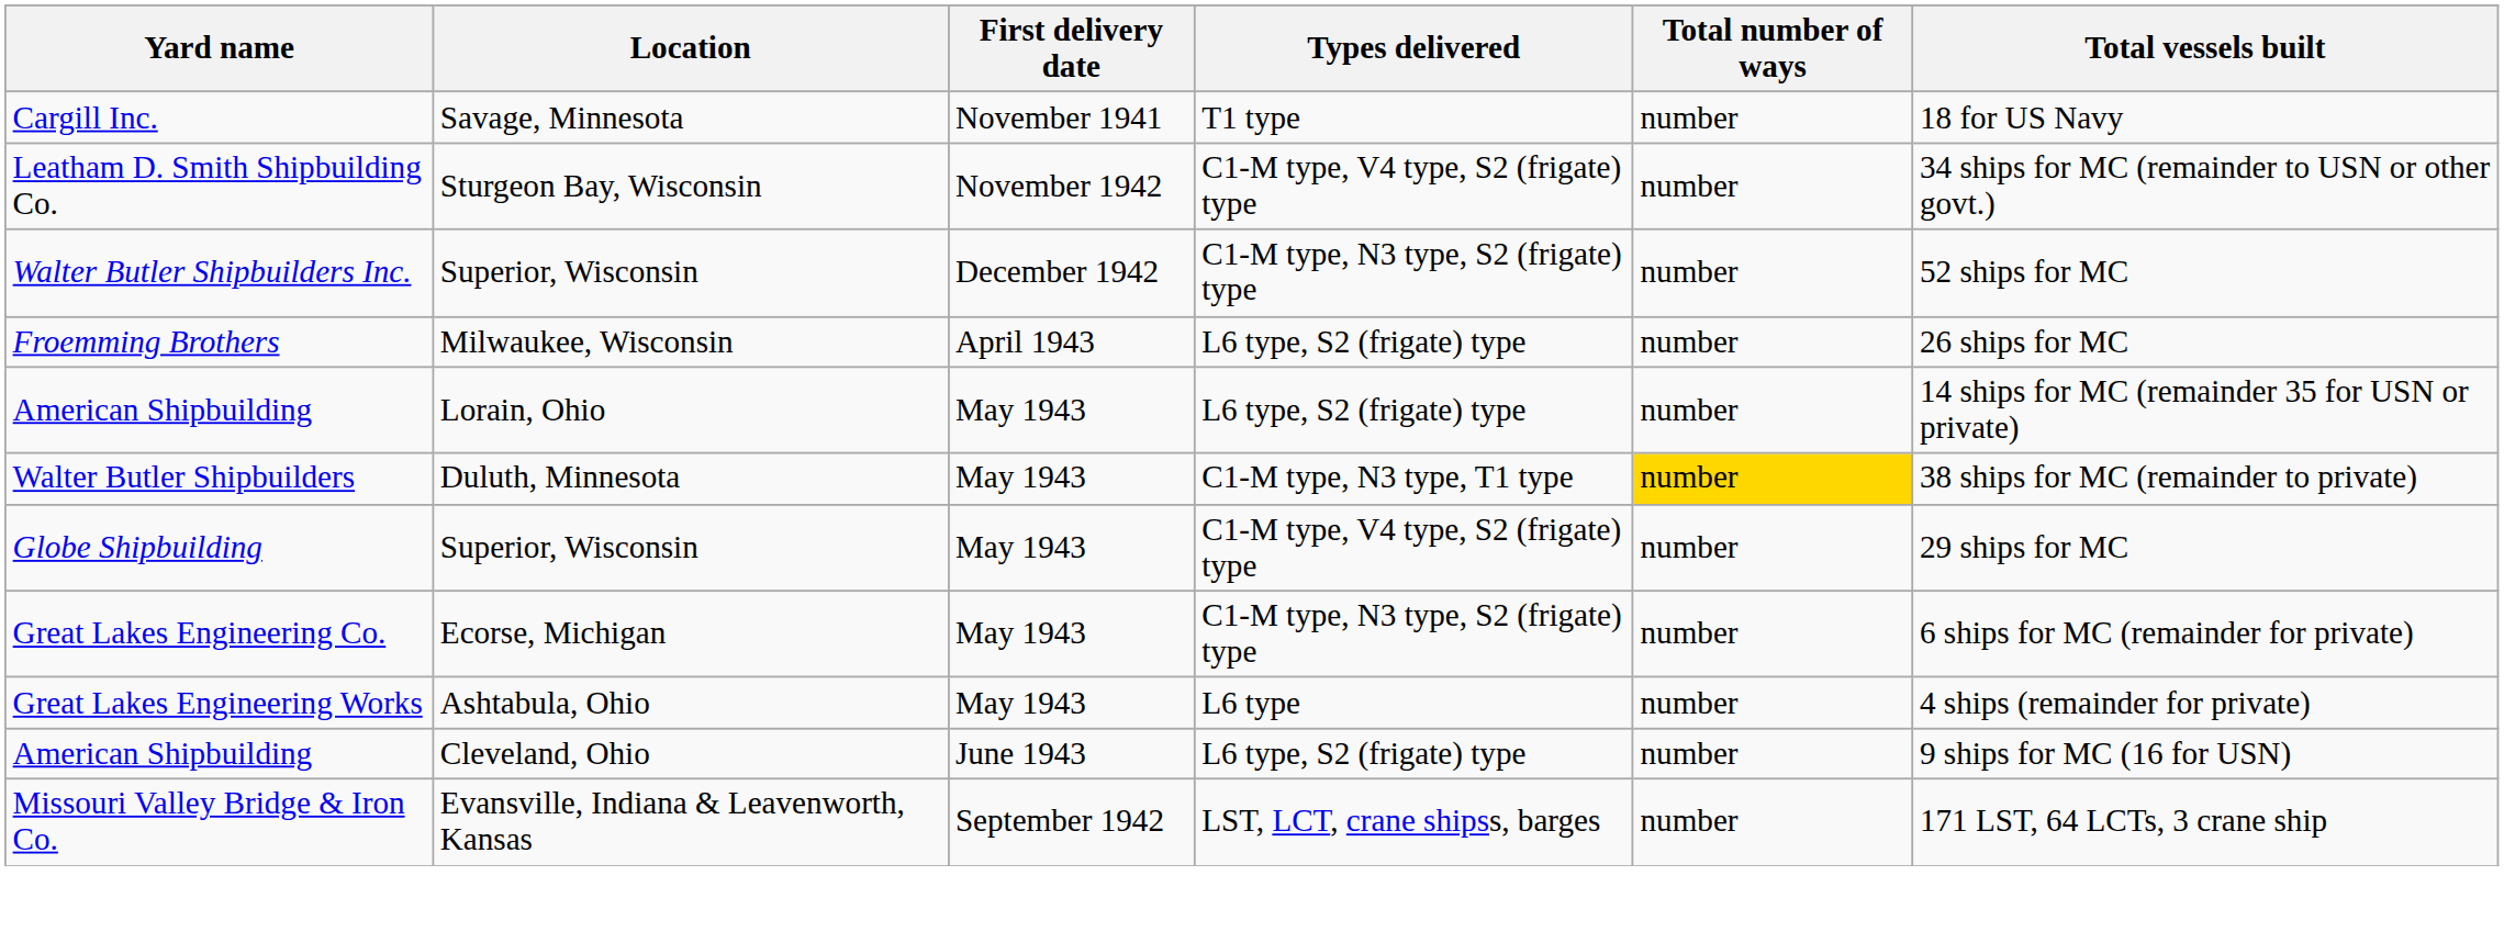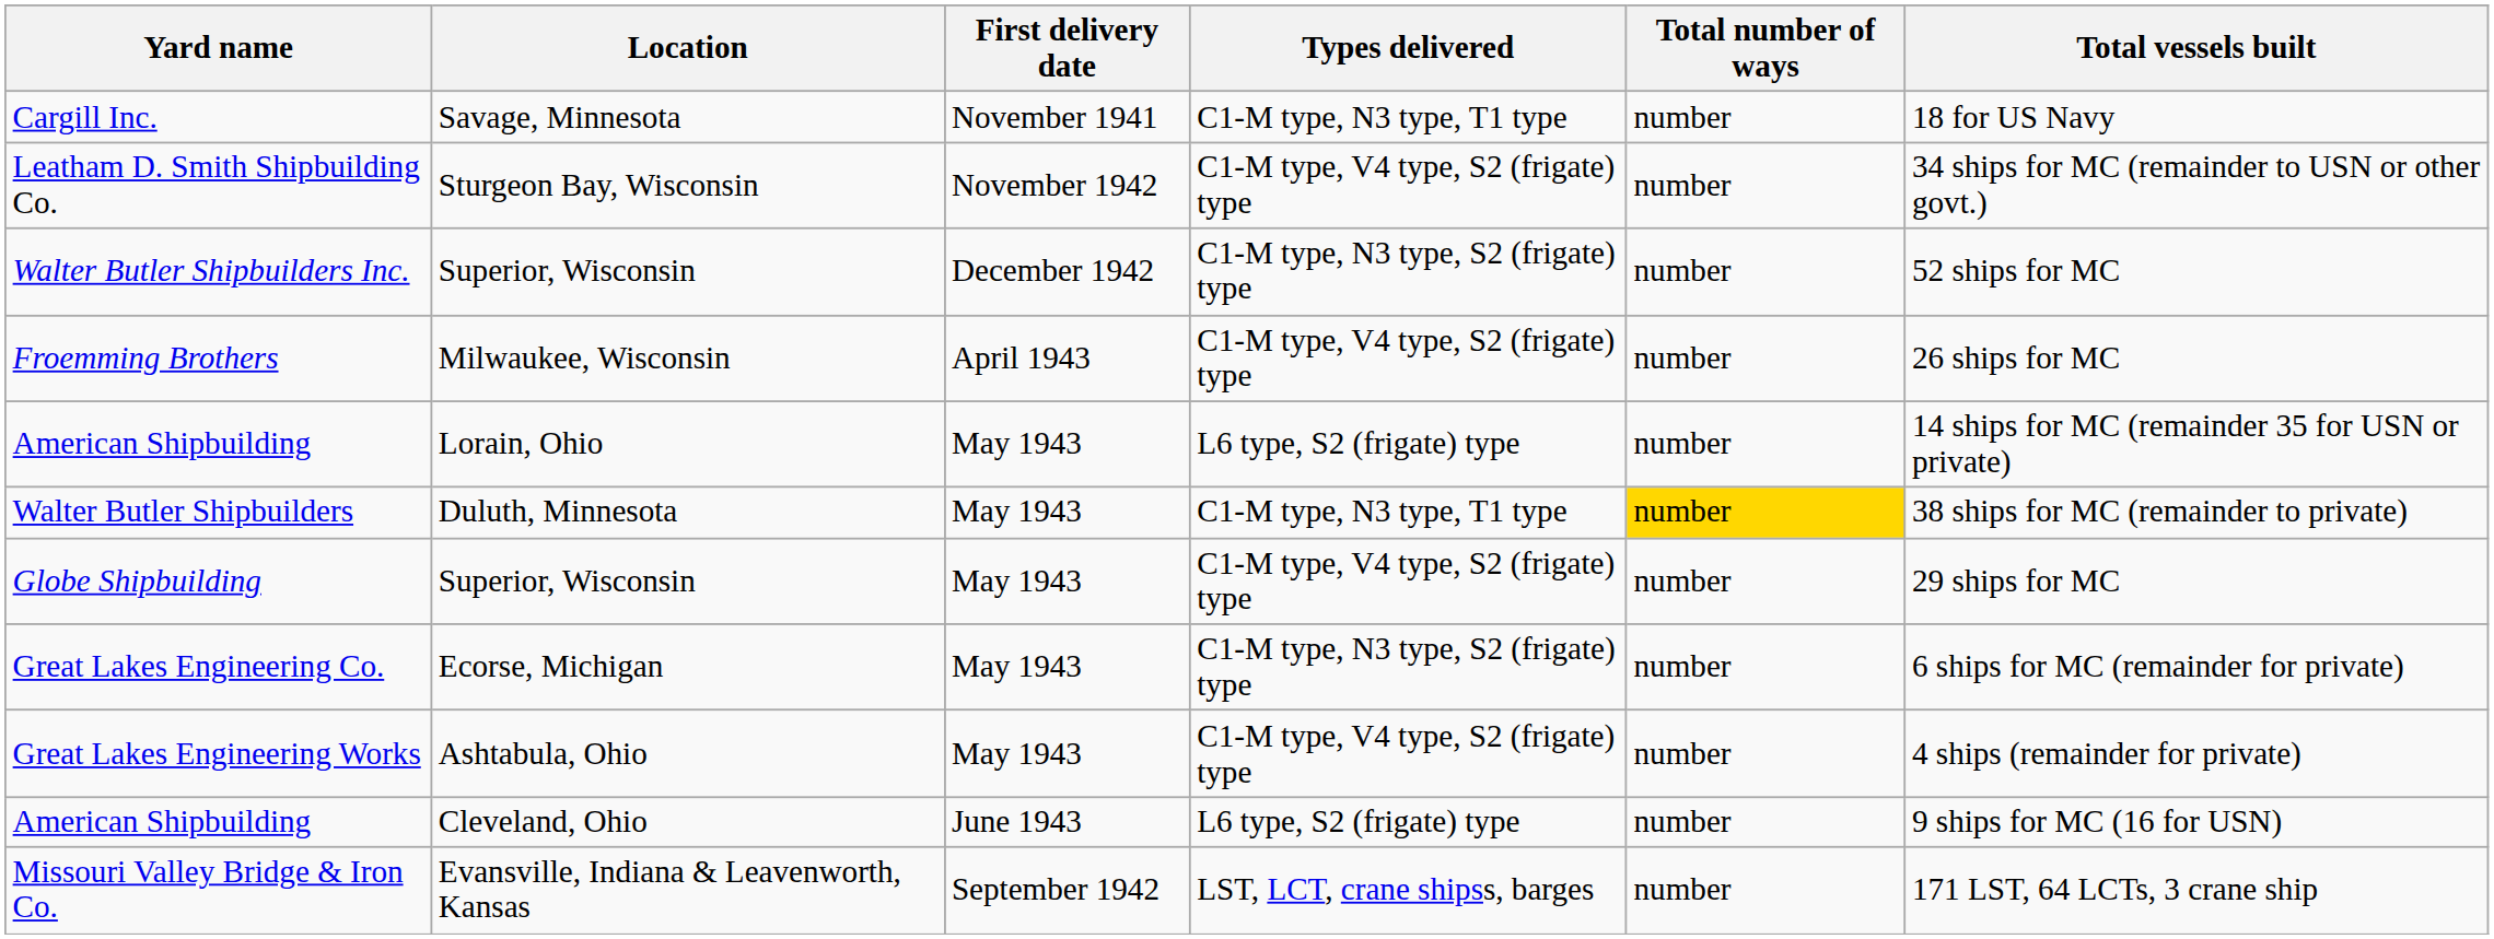Cargill Inc. | Types delivered: T1 type -> C1-M type, N3 type, T1 type
Froemming Brothers | Types delivered: L6 type, S2 (frigate) type -> C1-M type, V4 type, S2 (frigate) type
Great Lakes Engineering Works | Types delivered: L6 type -> C1-M type, V4 type, S2 (frigate) type
